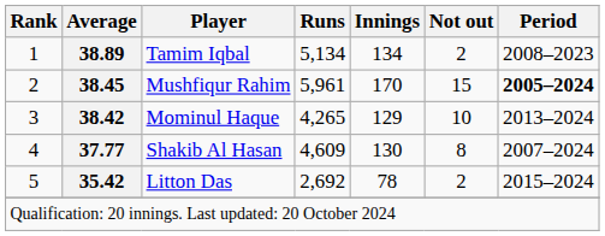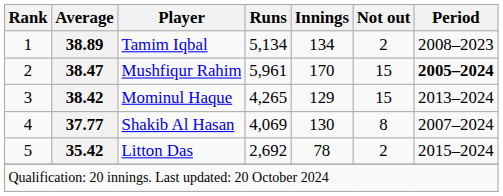Mushfiqur Rahim | Average: 38.45 -> 38.47
Mominul Haque | Not out: 10 -> 15
Shakib Al Hasan | Runs: 4,609 -> 4,069
